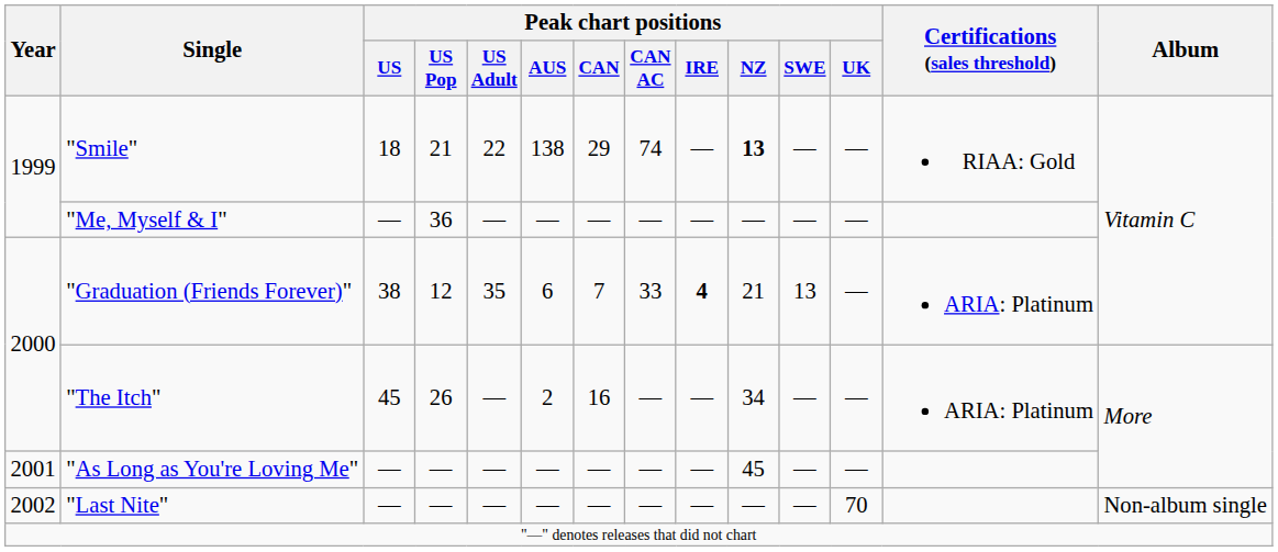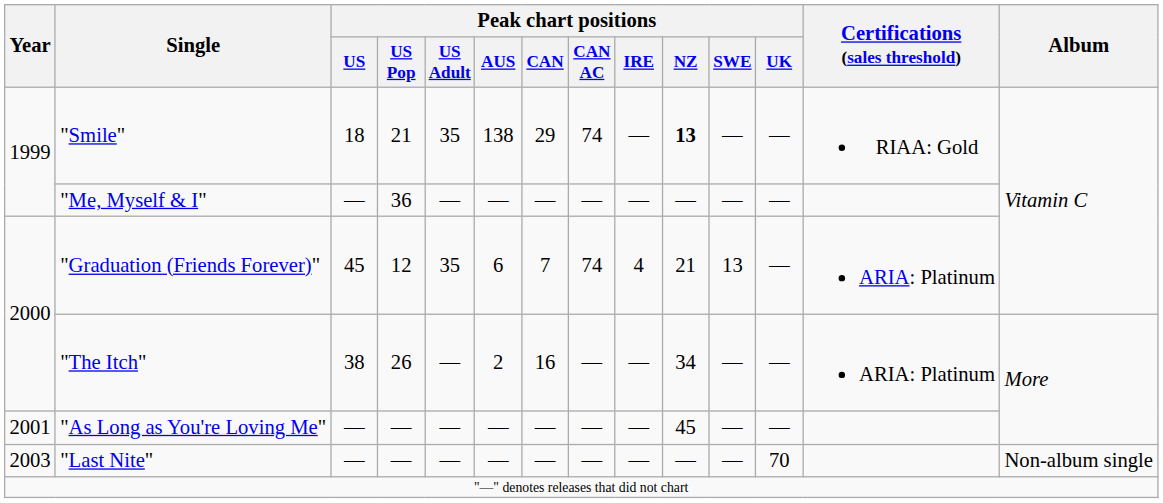"Smile" | Peak chart positions / US Adult: 22 -> 35
"Graduation (Friends Forever)" | Peak chart positions / US: 38 -> 45
"Graduation (Friends Forever)" | Peak chart positions / CAN AC: 33 -> 74
"Graduation (Friends Forever)" | Peak chart positions / IRE: bold -> normal
"The Itch" | Peak chart positions / US: 45 -> 38
"Last Nite" | Year: 2002 -> 2003
